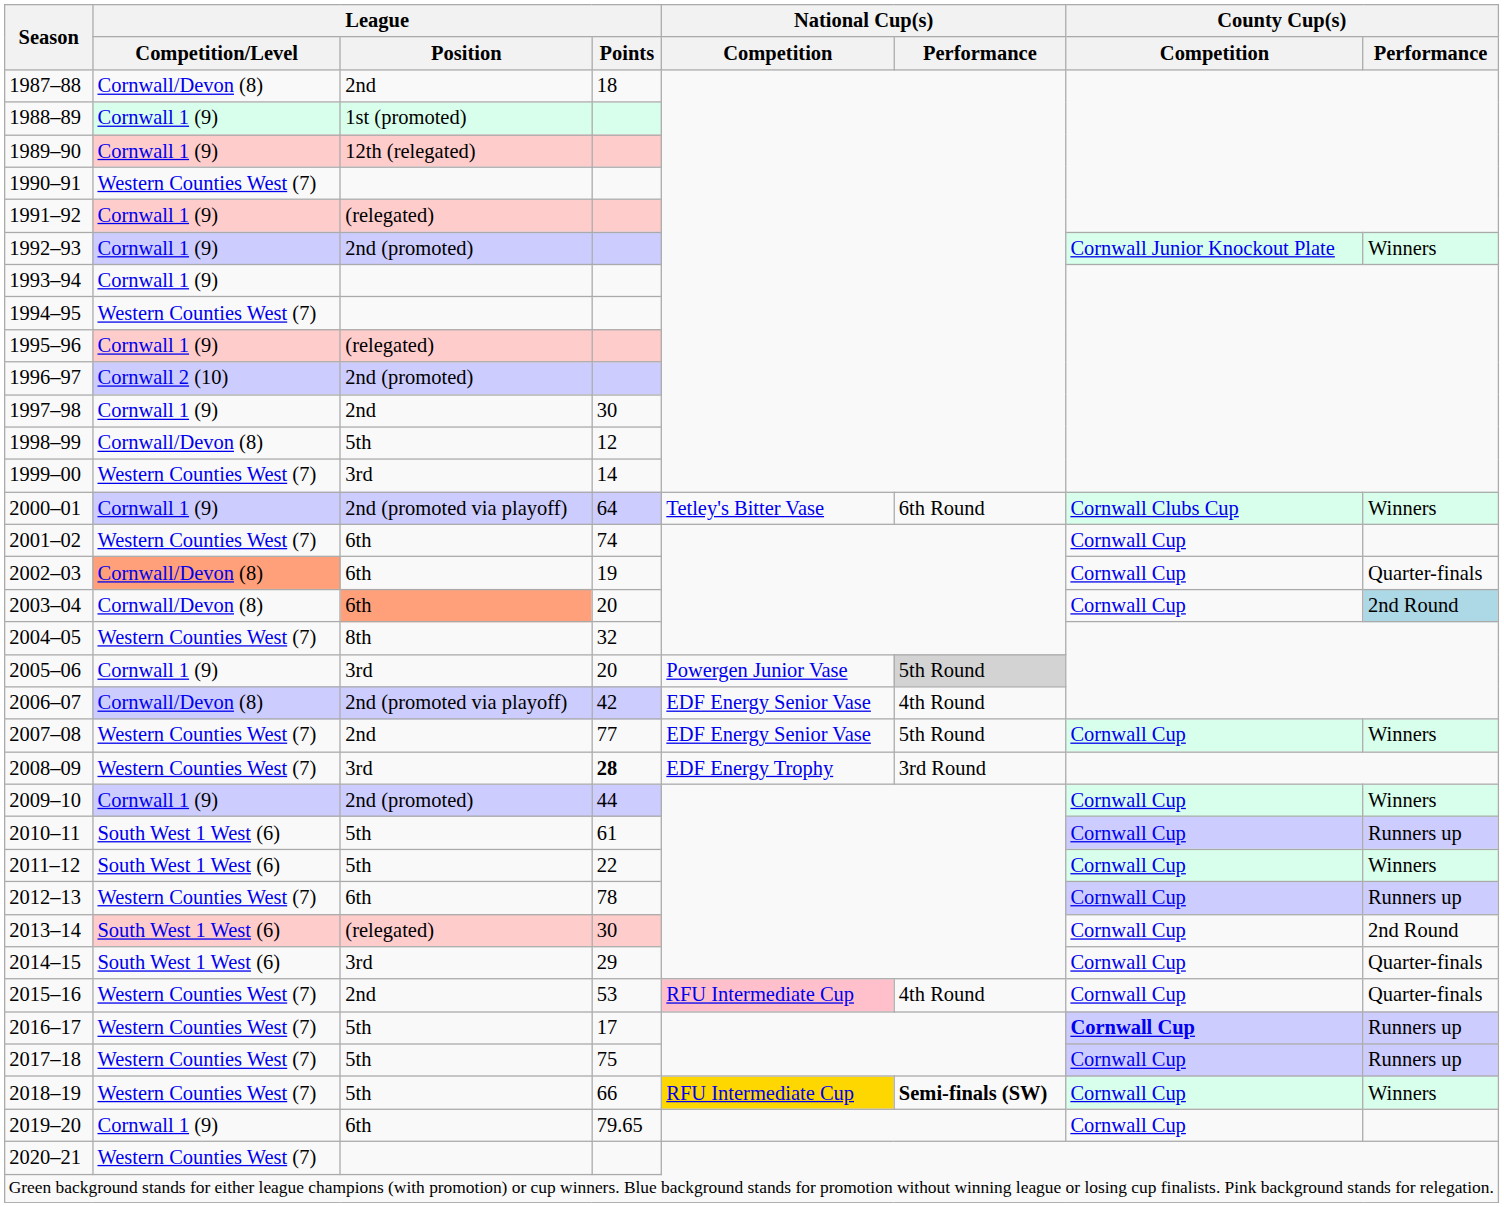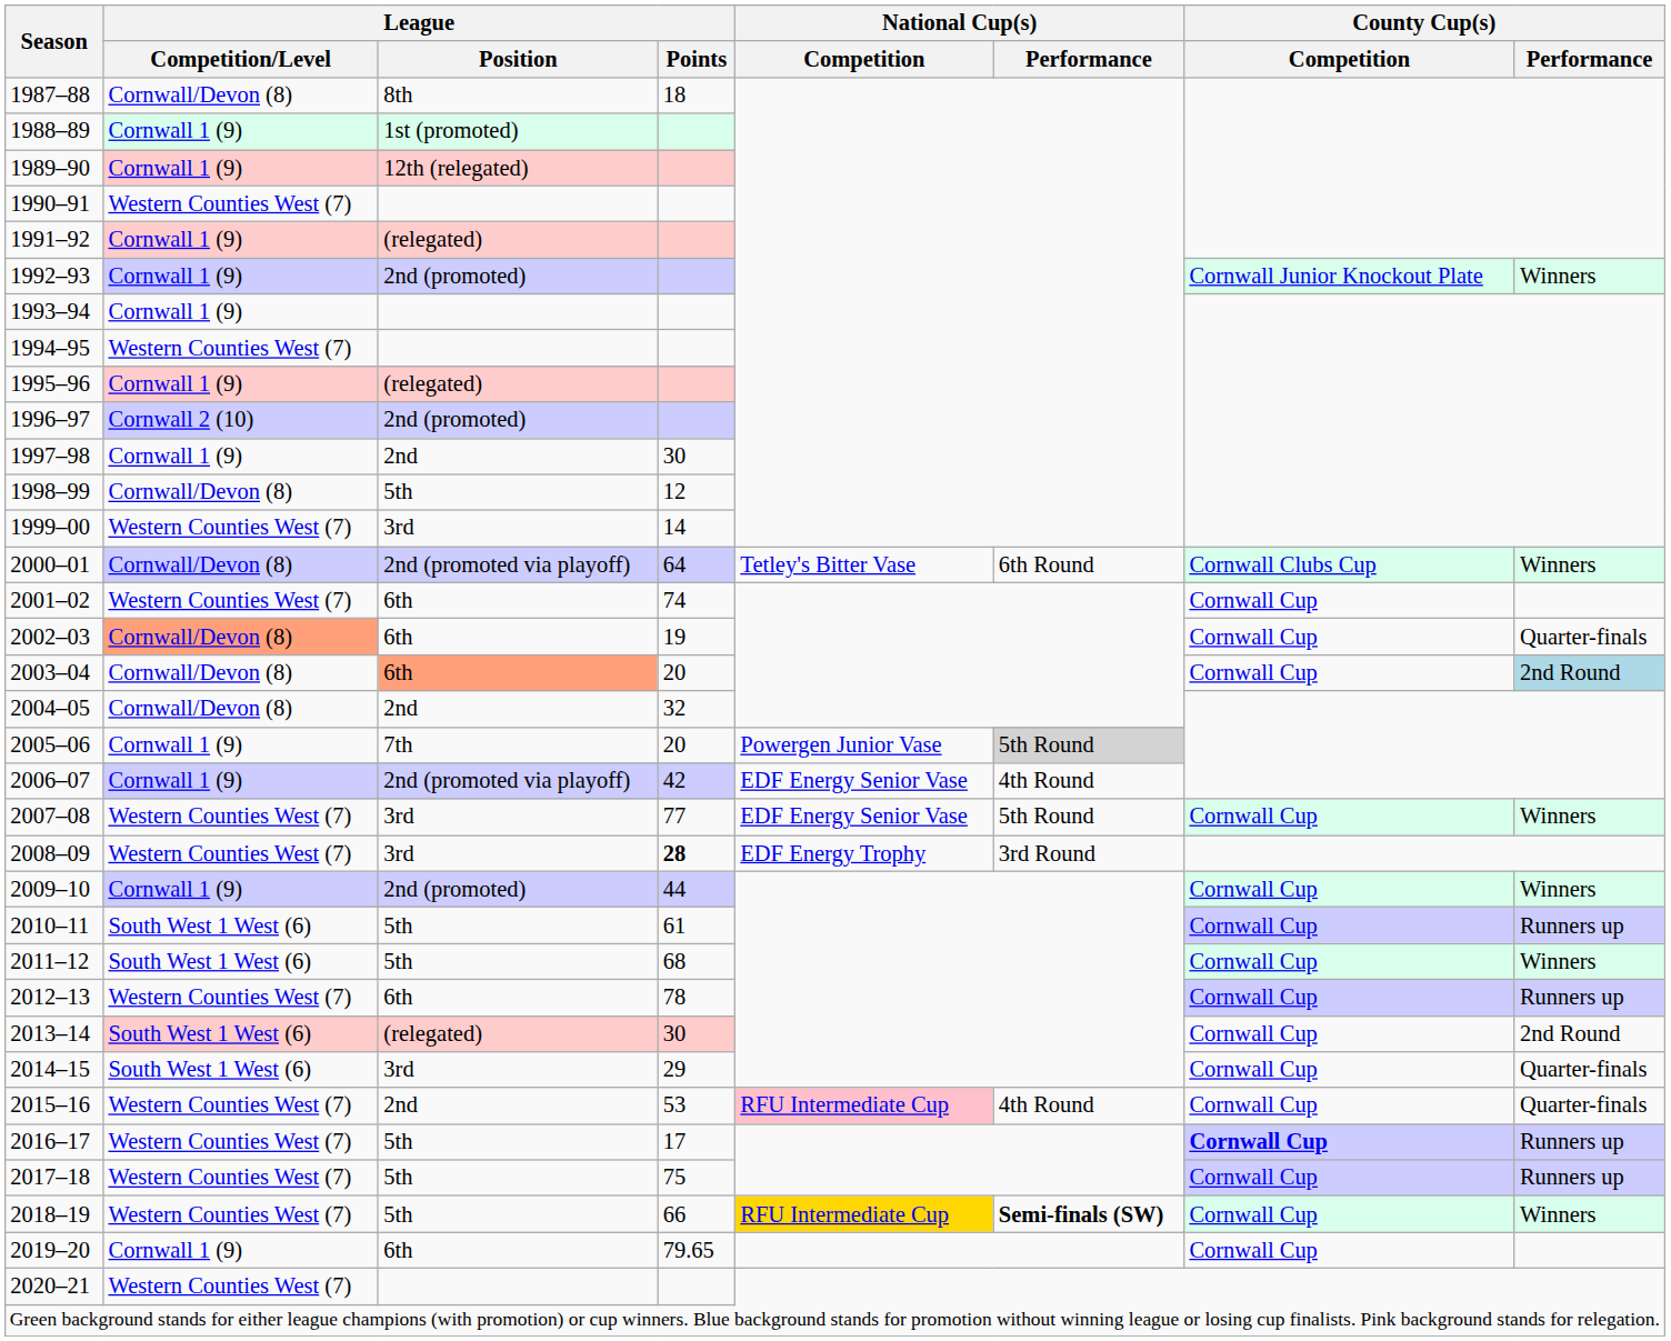1987–88 | League / Position: 2nd -> 8th
2000–01 | League / Competition/Level: Cornwall 1 (9) -> Cornwall/Devon (8)
2004–05 | League / Competition/Level: Western Counties West (7) -> Cornwall/Devon (8)
2004–05 | League / Position: 8th -> 2nd
2005–06 | League / Position: 3rd -> 7th
2006–07 | League / Competition/Level: Cornwall/Devon (8) -> Cornwall 1 (9)
2007–08 | League / Position: 2nd -> 3rd
2011–12 | League / Points: 22 -> 68
